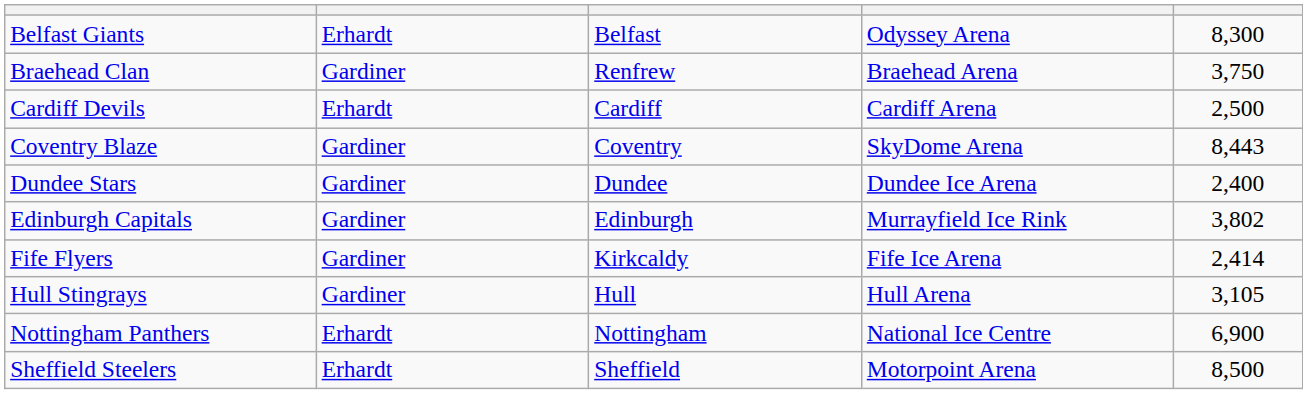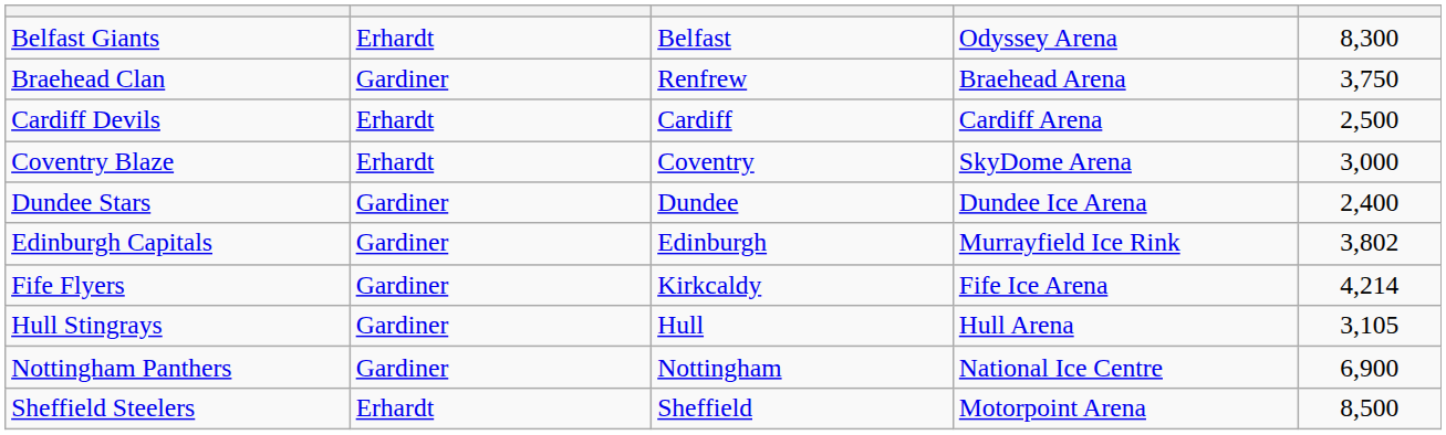Coventry Blaze | column 2: Gardiner -> Erhardt
Coventry Blaze | column 5: 8,443 -> 3,000
Fife Flyers | column 5: 2,414 -> 4,214
Nottingham Panthers | column 2: Erhardt -> Gardiner
